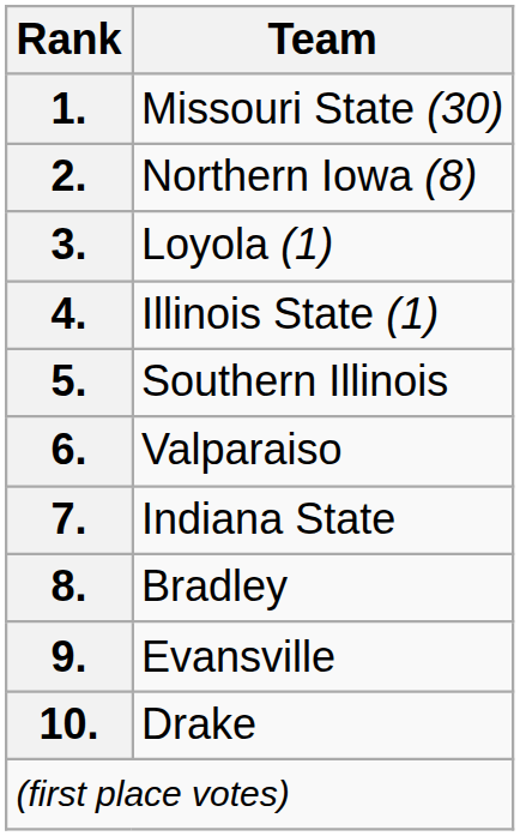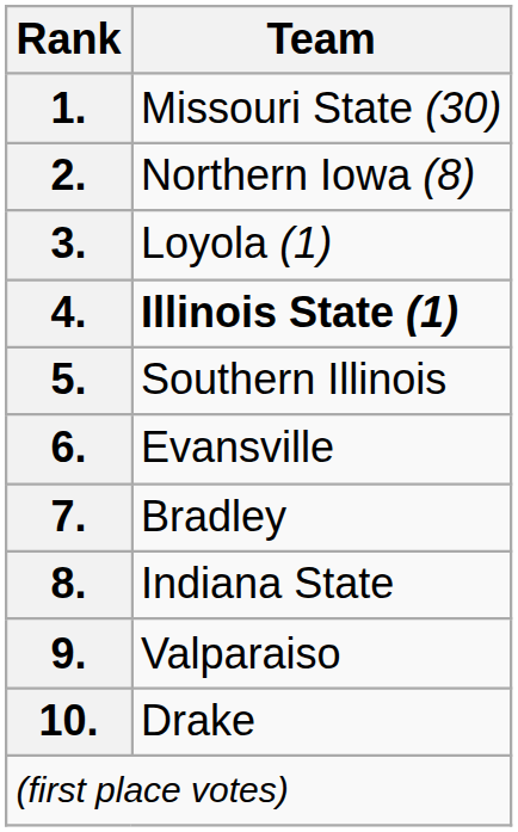4. | Team: normal -> bold
6. | Team: Valparaiso -> Evansville
7. | Team: Indiana State -> Bradley
8. | Team: Bradley -> Indiana State
9. | Team: Evansville -> Valparaiso
